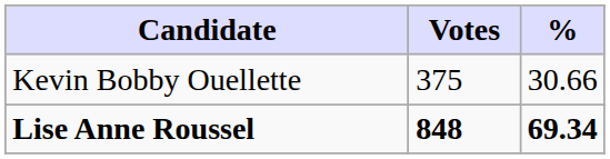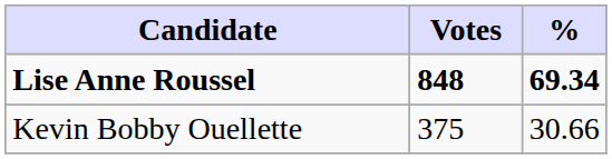rows swapped: Lise Anne Roussel <-> Kevin Bobby Ouellette
